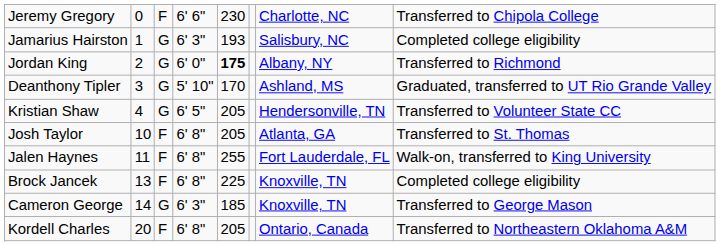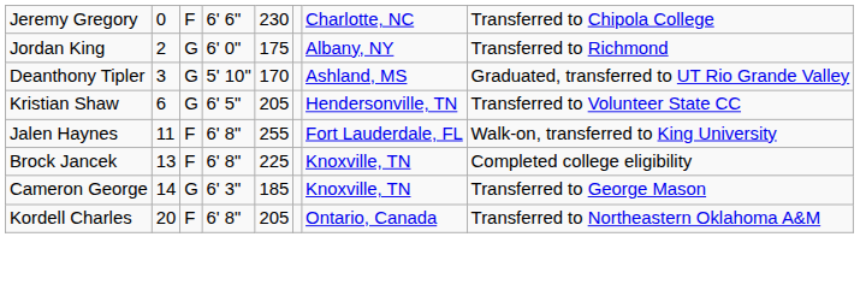- row: Jamarius Hairston | 1 | G | 6' 3" | 193 | Salisbury, NC | Completed college eligibility
Jordan King | column 5: bold -> normal
Kristian Shaw | column 2: 4 -> 6
- row: Josh Taylor | 10 | F | 6' 8" | 205 | Atlanta, GA | Transferred to St. Thomas
